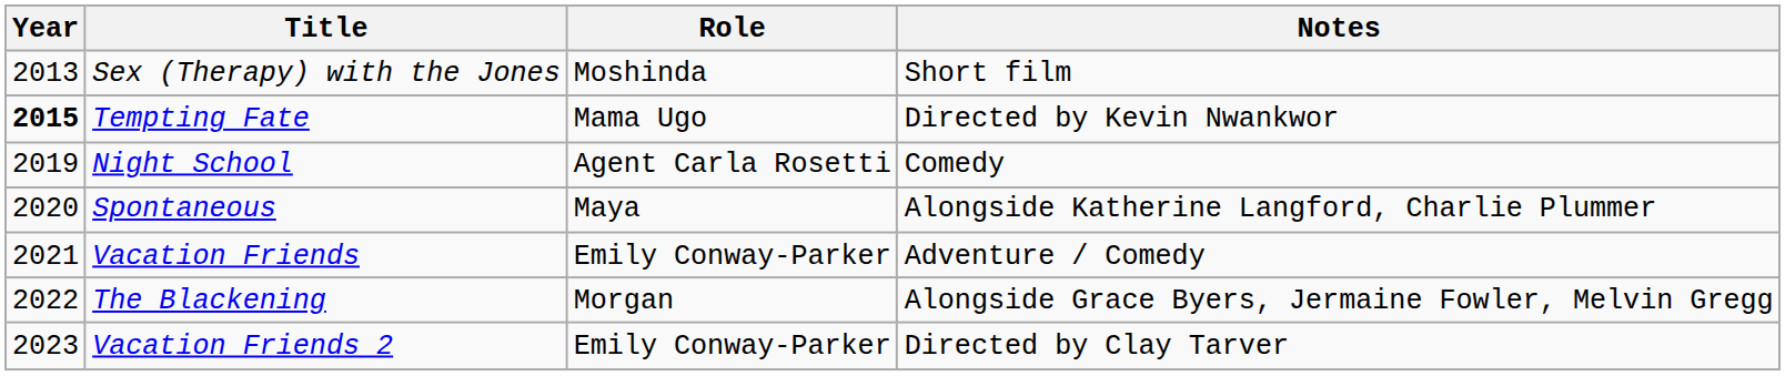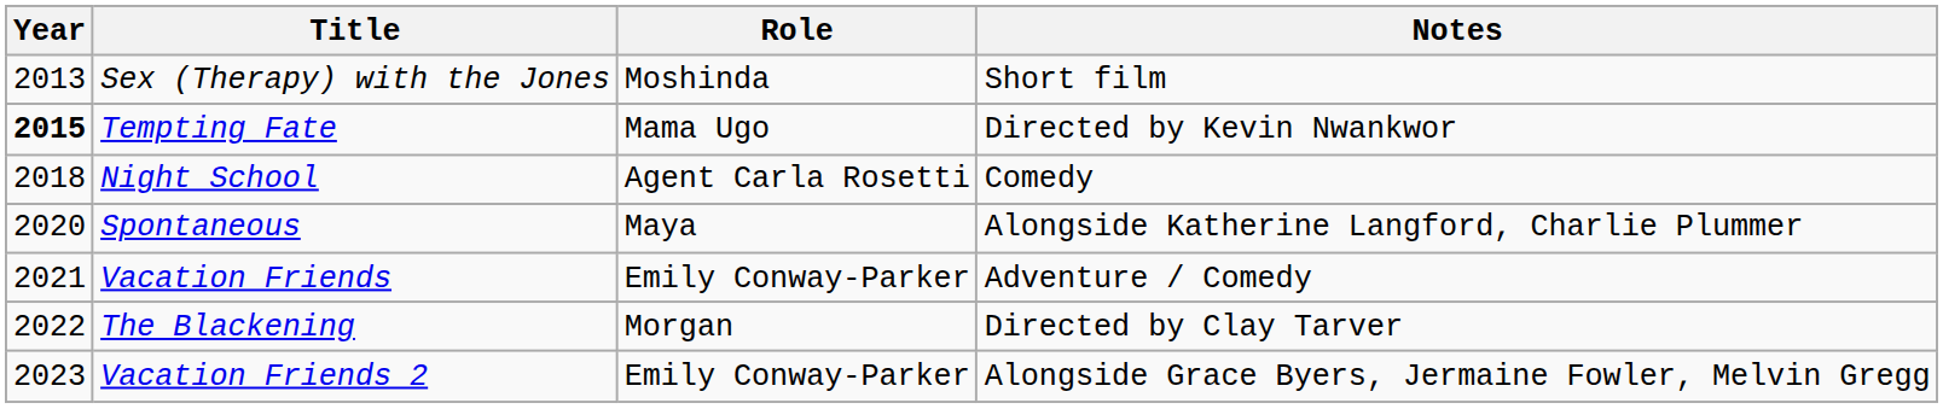Night School | Year: 2019 -> 2018
The Blackening | Notes: Alongside Grace Byers, Jermaine Fowler, Melvin Gregg -> Directed by Clay Tarver
Vacation Friends 2 | Notes: Directed by Clay Tarver -> Alongside Grace Byers, Jermaine Fowler, Melvin Gregg
